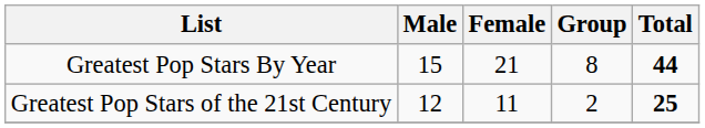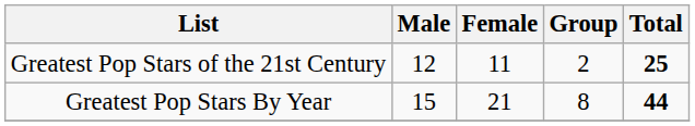rows swapped: Greatest Pop Stars By Year <-> Greatest Pop Stars of the 21st Century
